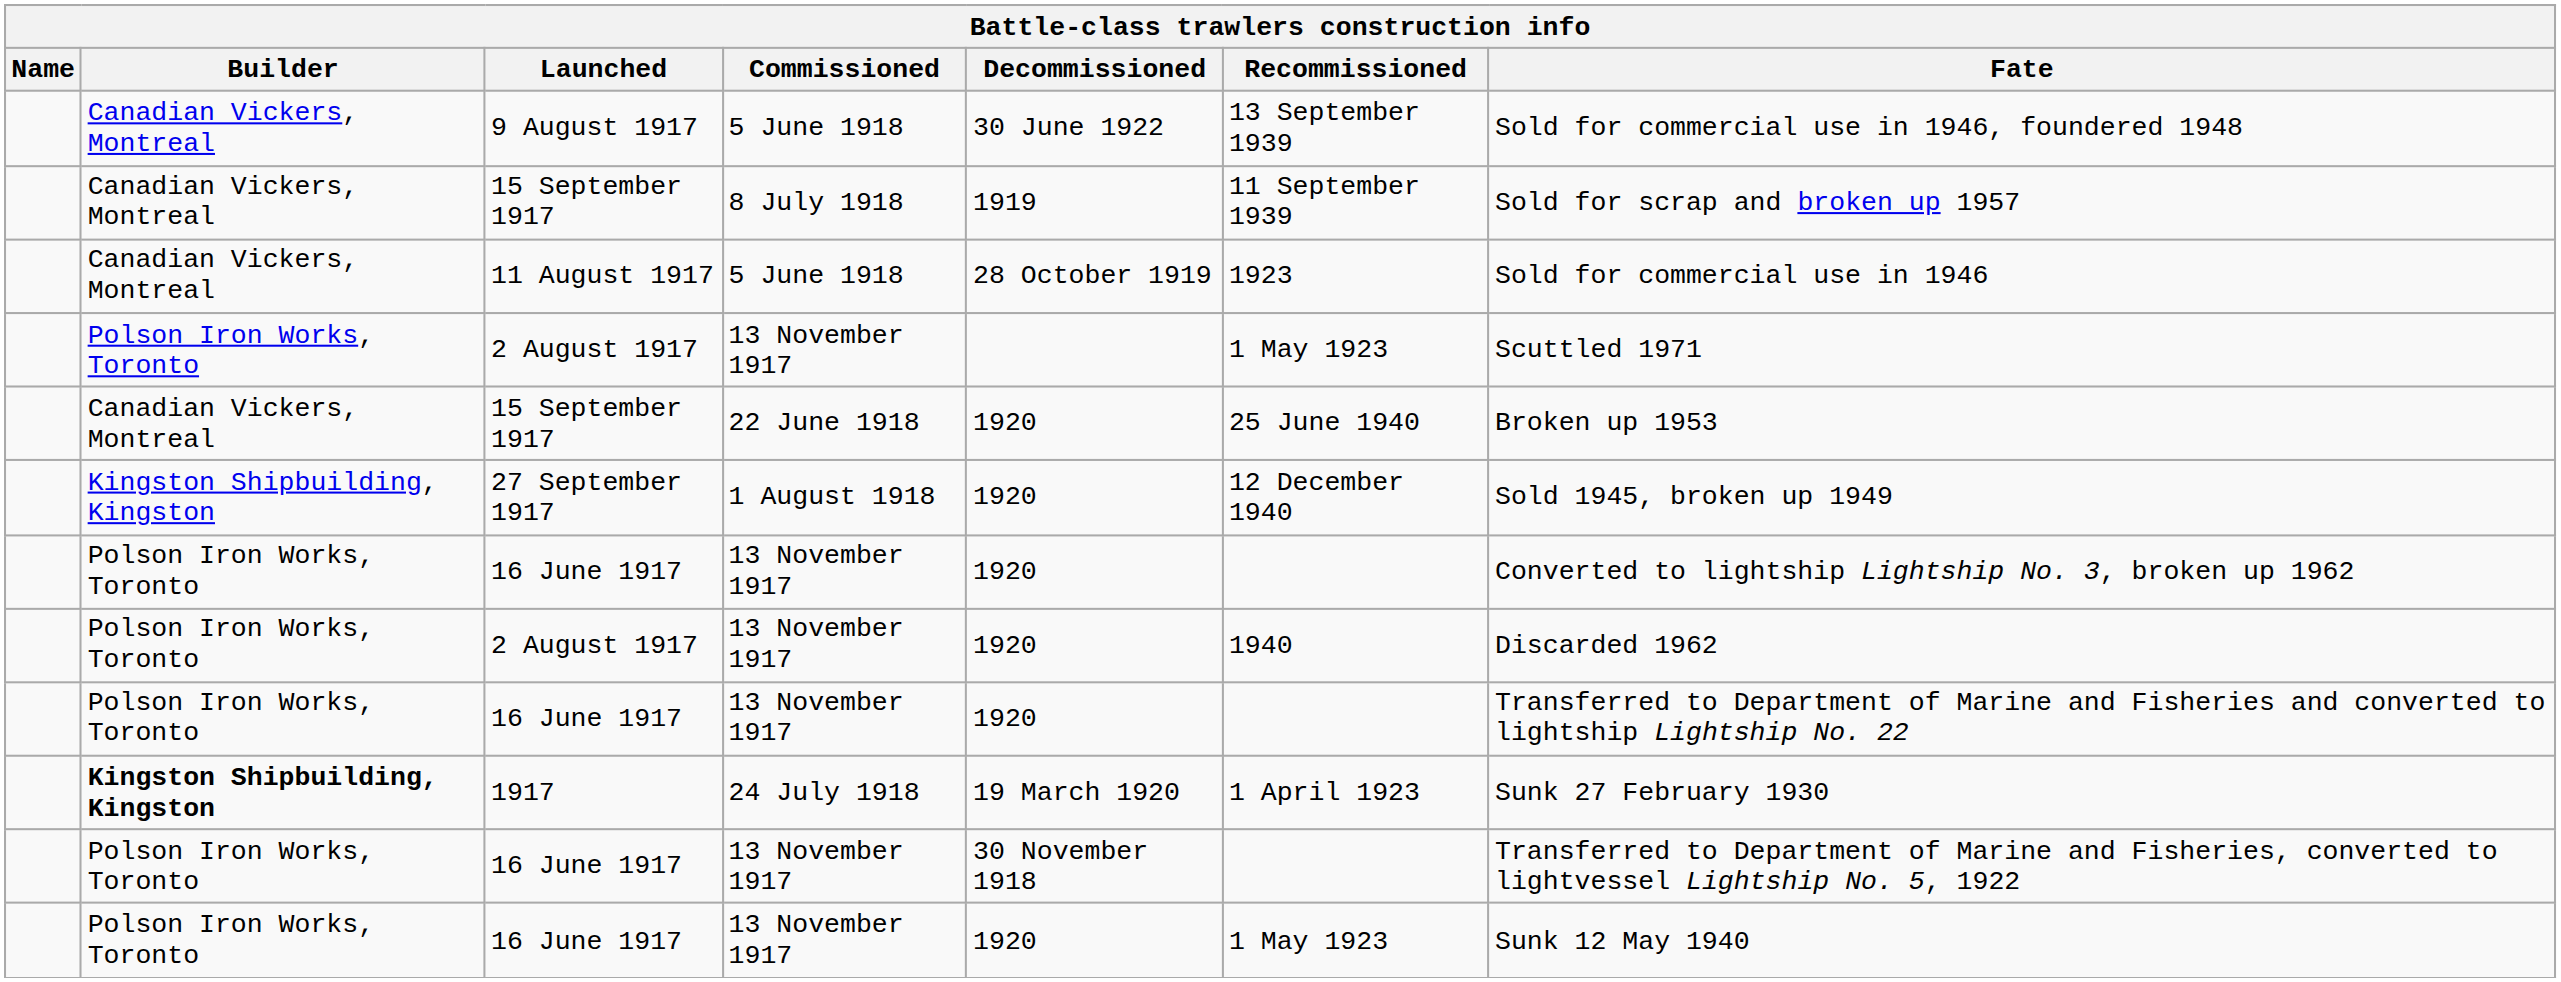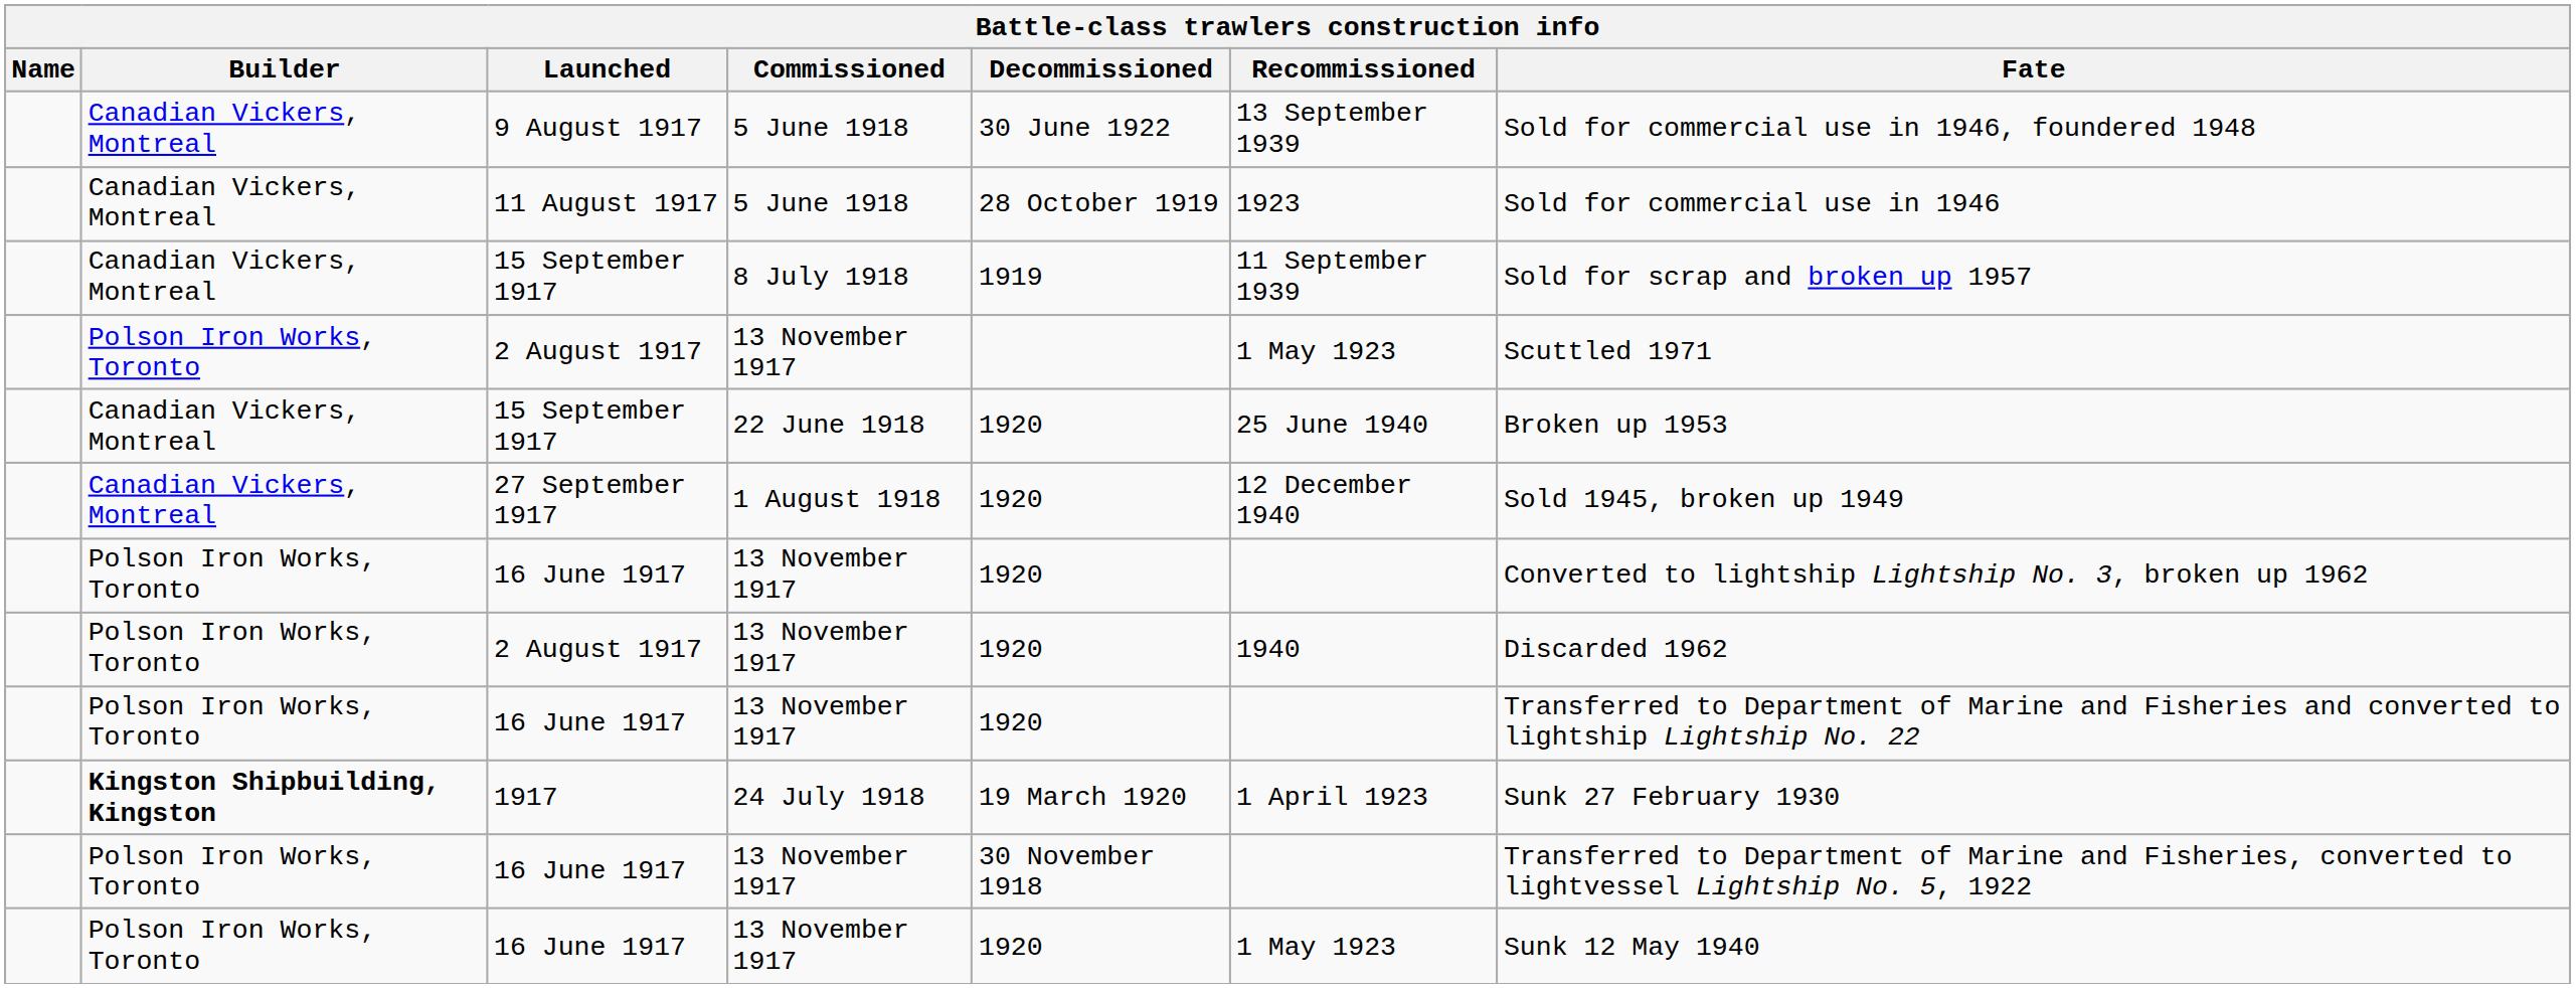rows swapped: 11 August 1917 <-> 15 September 1917 / 8 July 1918
27 September 1917 | Builder: Kingston Shipbuilding, Kingston -> Canadian Vickers, Montreal
